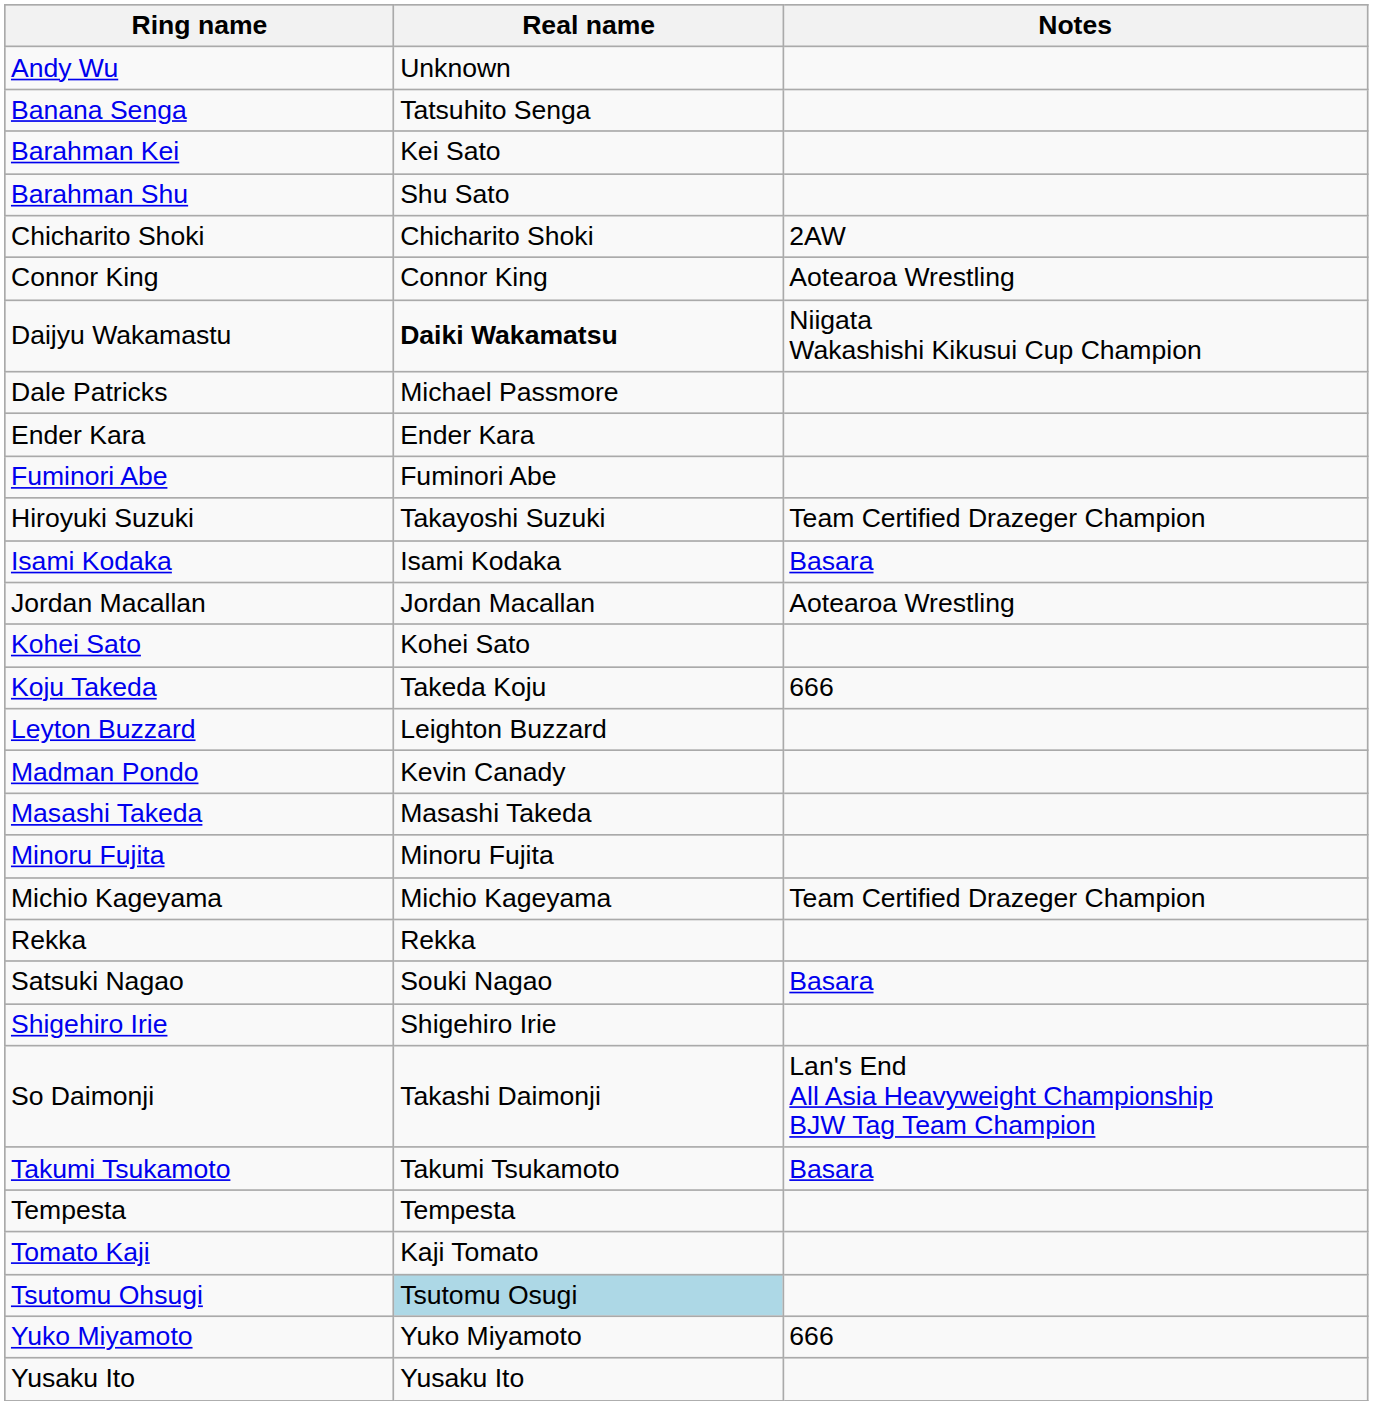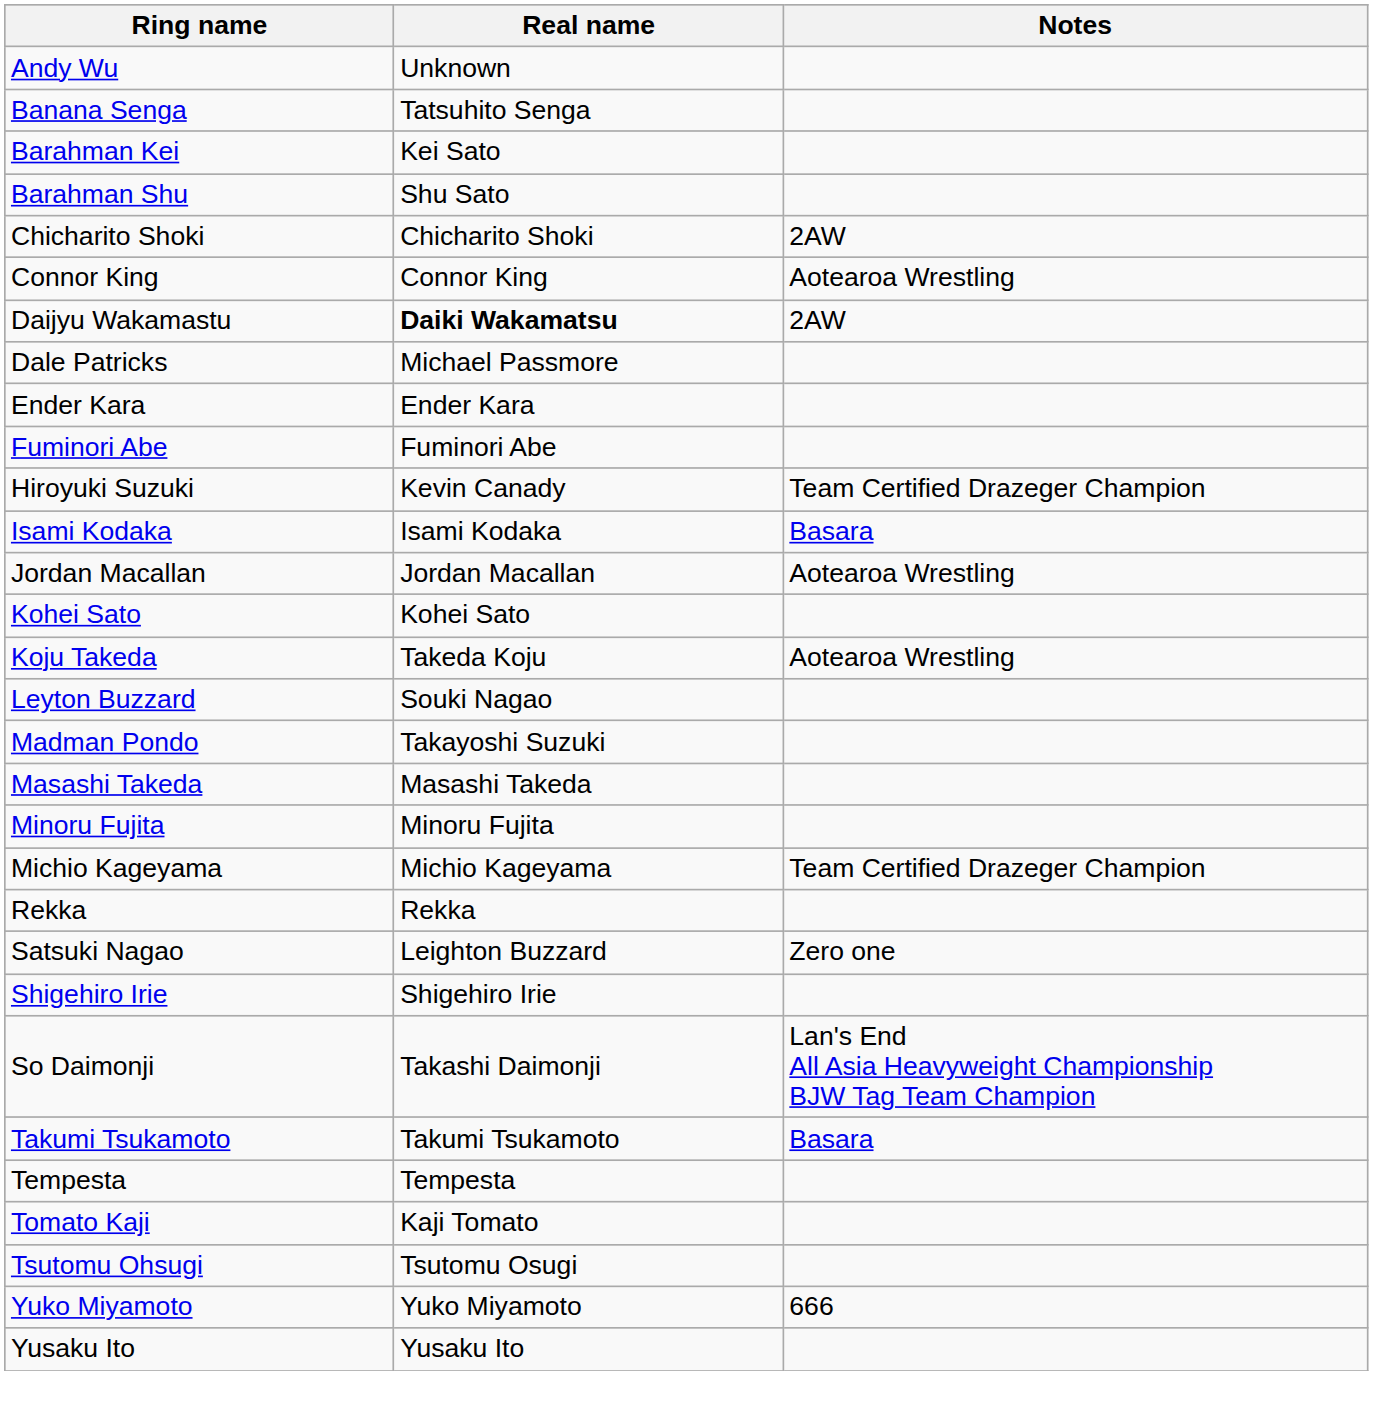Daijyu Wakamastu | Notes: Niigata Wakashishi Kikusui Cup Champion -> 2AW
Hiroyuki Suzuki | Real name: Takayoshi Suzuki -> Kevin Canady
Koju Takeda | Notes: 666 -> Aotearoa Wrestling
Leyton Buzzard | Real name: Leighton Buzzard -> Souki Nagao
Madman Pondo | Real name: Kevin Canady -> Takayoshi Suzuki
Satsuki Nagao | Real name: Souki Nagao -> Leighton Buzzard
Satsuki Nagao | Notes: Basara -> Zero one
Tsutomu Ohsugi | Real name: lightblue background -> no background
